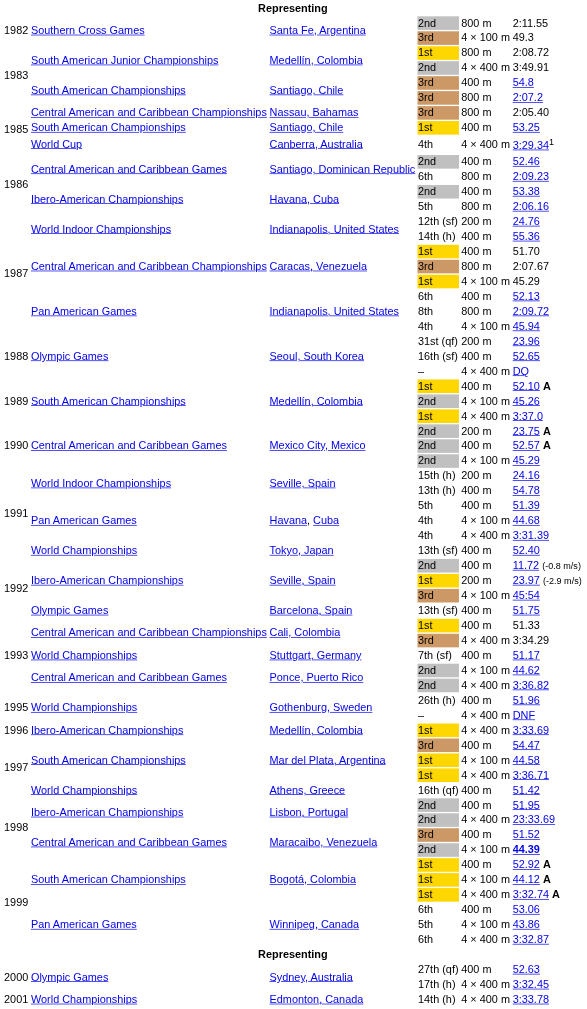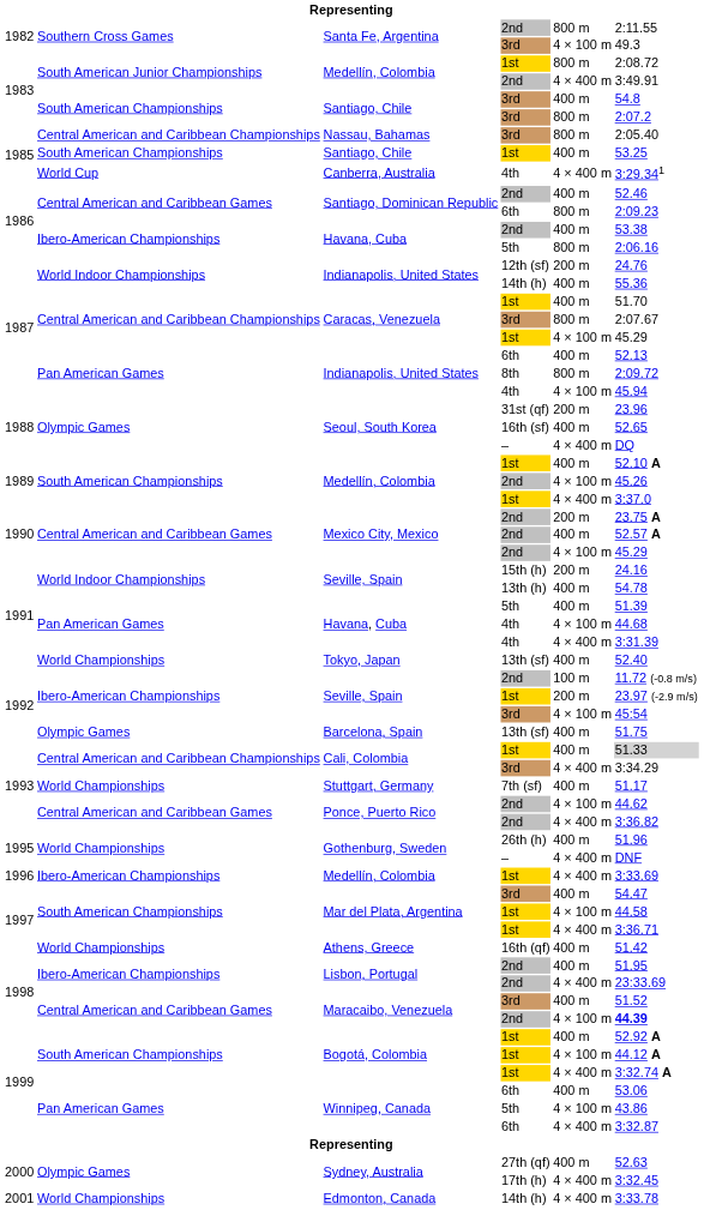Seville, Spain / 2nd | column 5: 400 m -> 100 m
Cali, Colombia / 1st | column 6: no background -> lightgrey background
